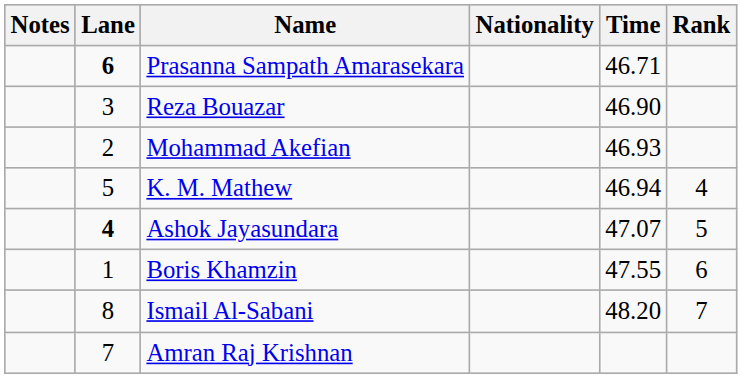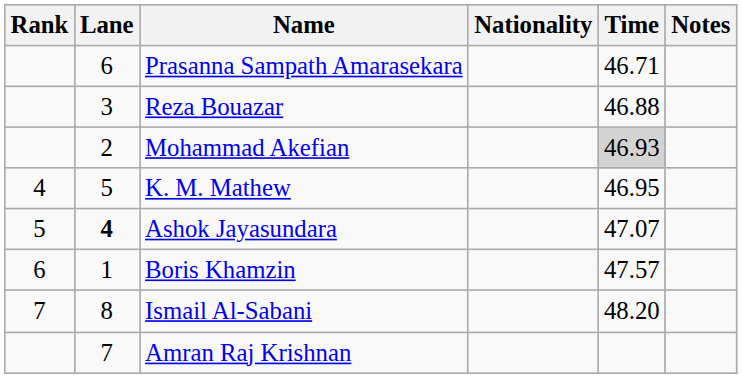columns swapped: Rank <-> Notes
Prasanna Sampath Amarasekara | Lane: bold -> normal
Reza Bouazar | Time: 46.90 -> 46.88
Mohammad Akefian | Time: no background -> lightgrey background
K. M. Mathew | Time: 46.94 -> 46.95
Boris Khamzin | Time: 47.55 -> 47.57
